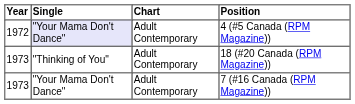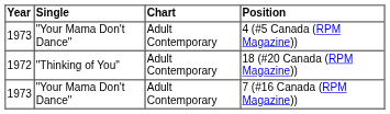4 (#5 Canada (RPM Magazine)) | Year: 1972 -> 1973
4 (#5 Canada (RPM Magazine)) | Single: lavender background -> no background
18 (#20 Canada (RPM Magazine)) | Year: 1973 -> 1972
